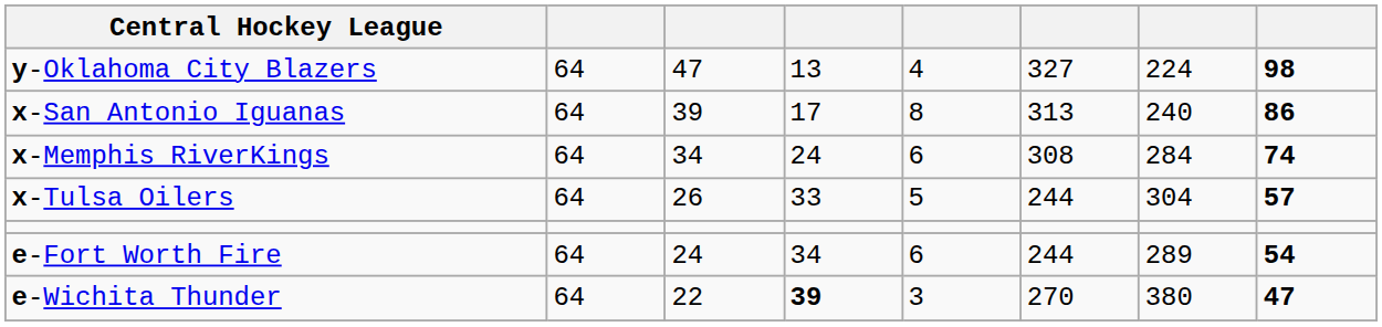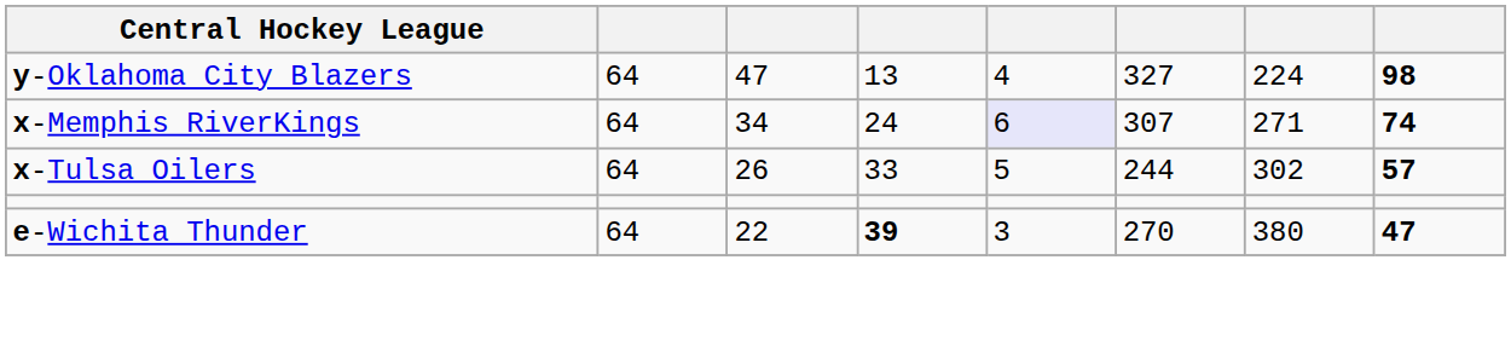- row: x-San Antonio Iguanas | 64 | 39 | 17 | 8 | 313 | 240 | 86
x-Memphis RiverKings | column 5: no background -> lavender background
x-Memphis RiverKings | column 6: 308 -> 307
x-Memphis RiverKings | column 7: 284 -> 271
x-Tulsa Oilers | column 7: 304 -> 302
- row: e-Fort Worth Fire | 64 | 24 | 34 | 6 | 244 | 289 | 54
